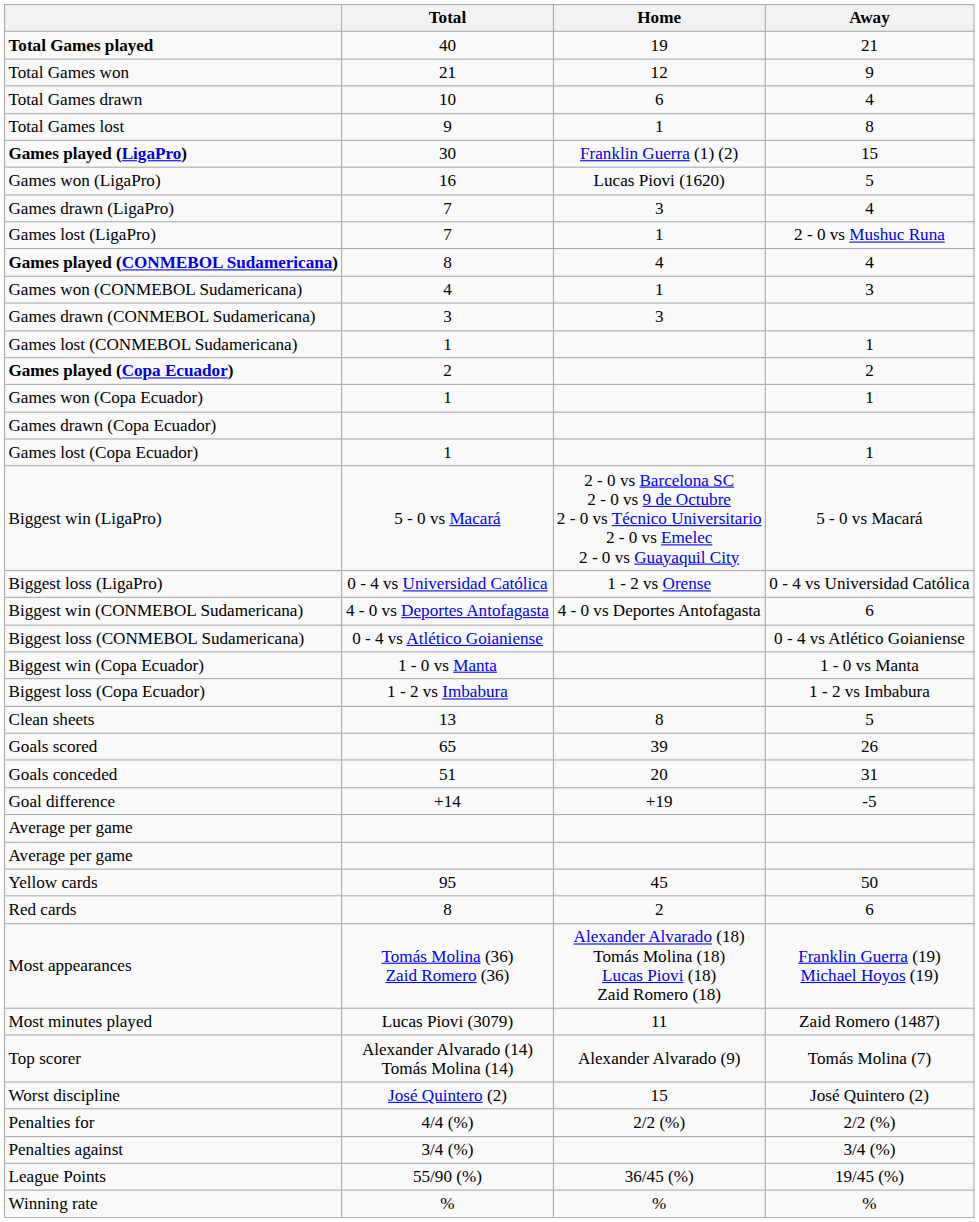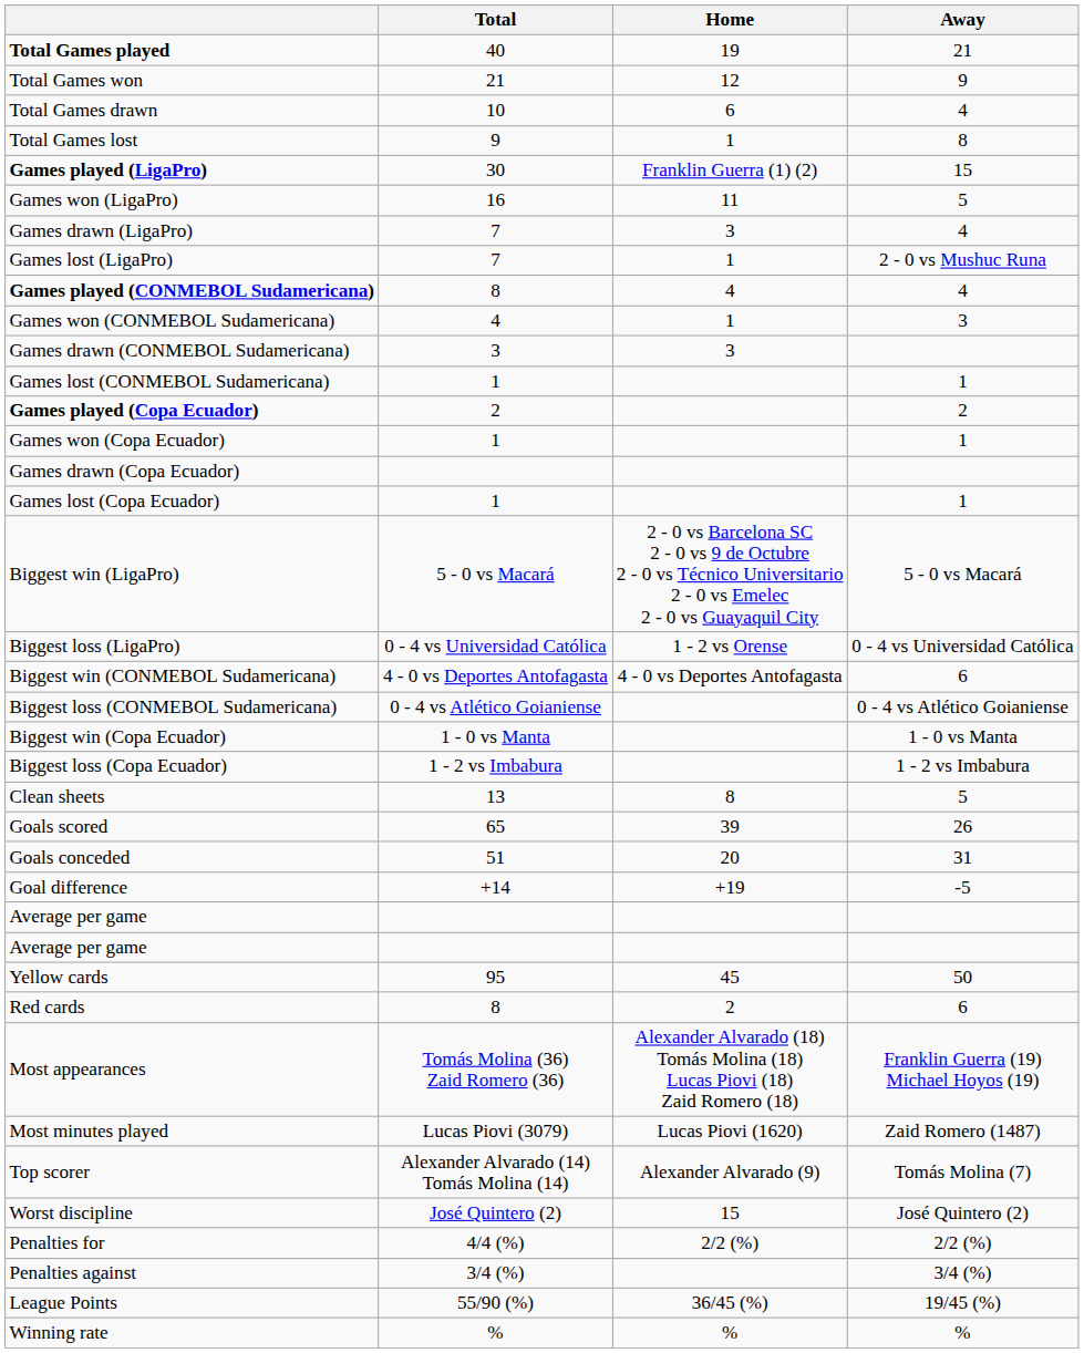Games won (LigaPro) | Home: Lucas Piovi (1620) -> 11
Most minutes played | Home: 11 -> Lucas Piovi (1620)
